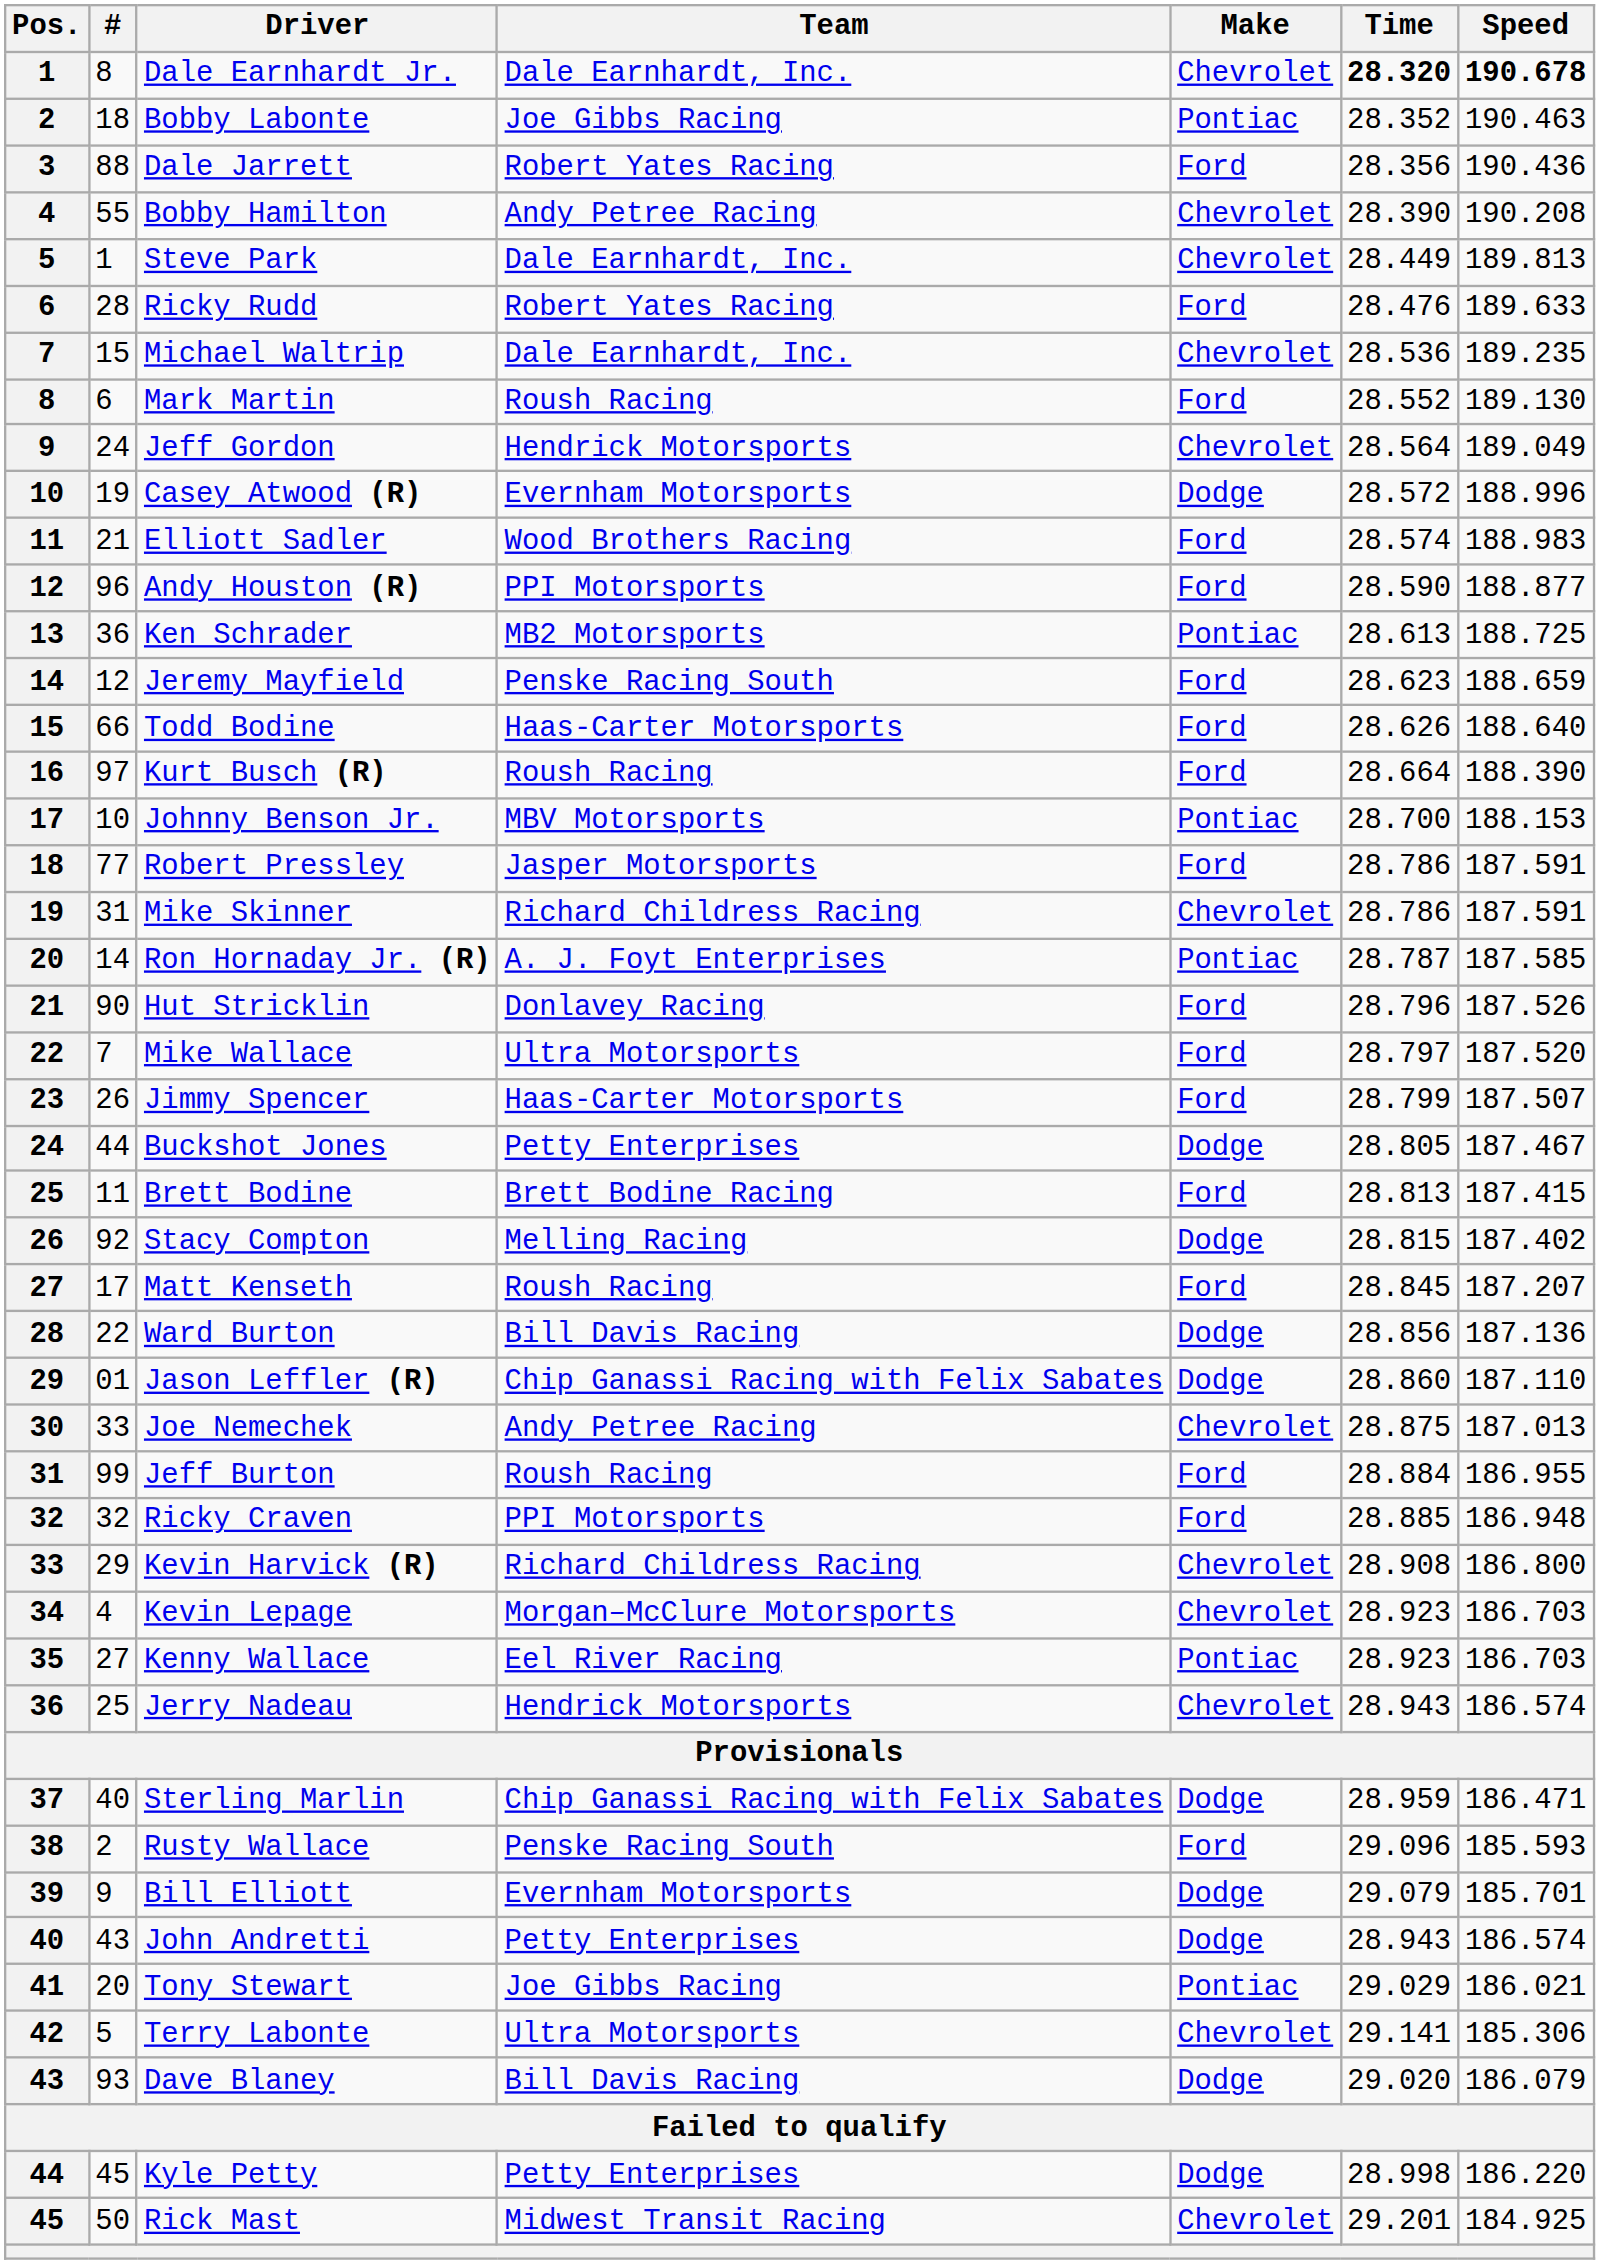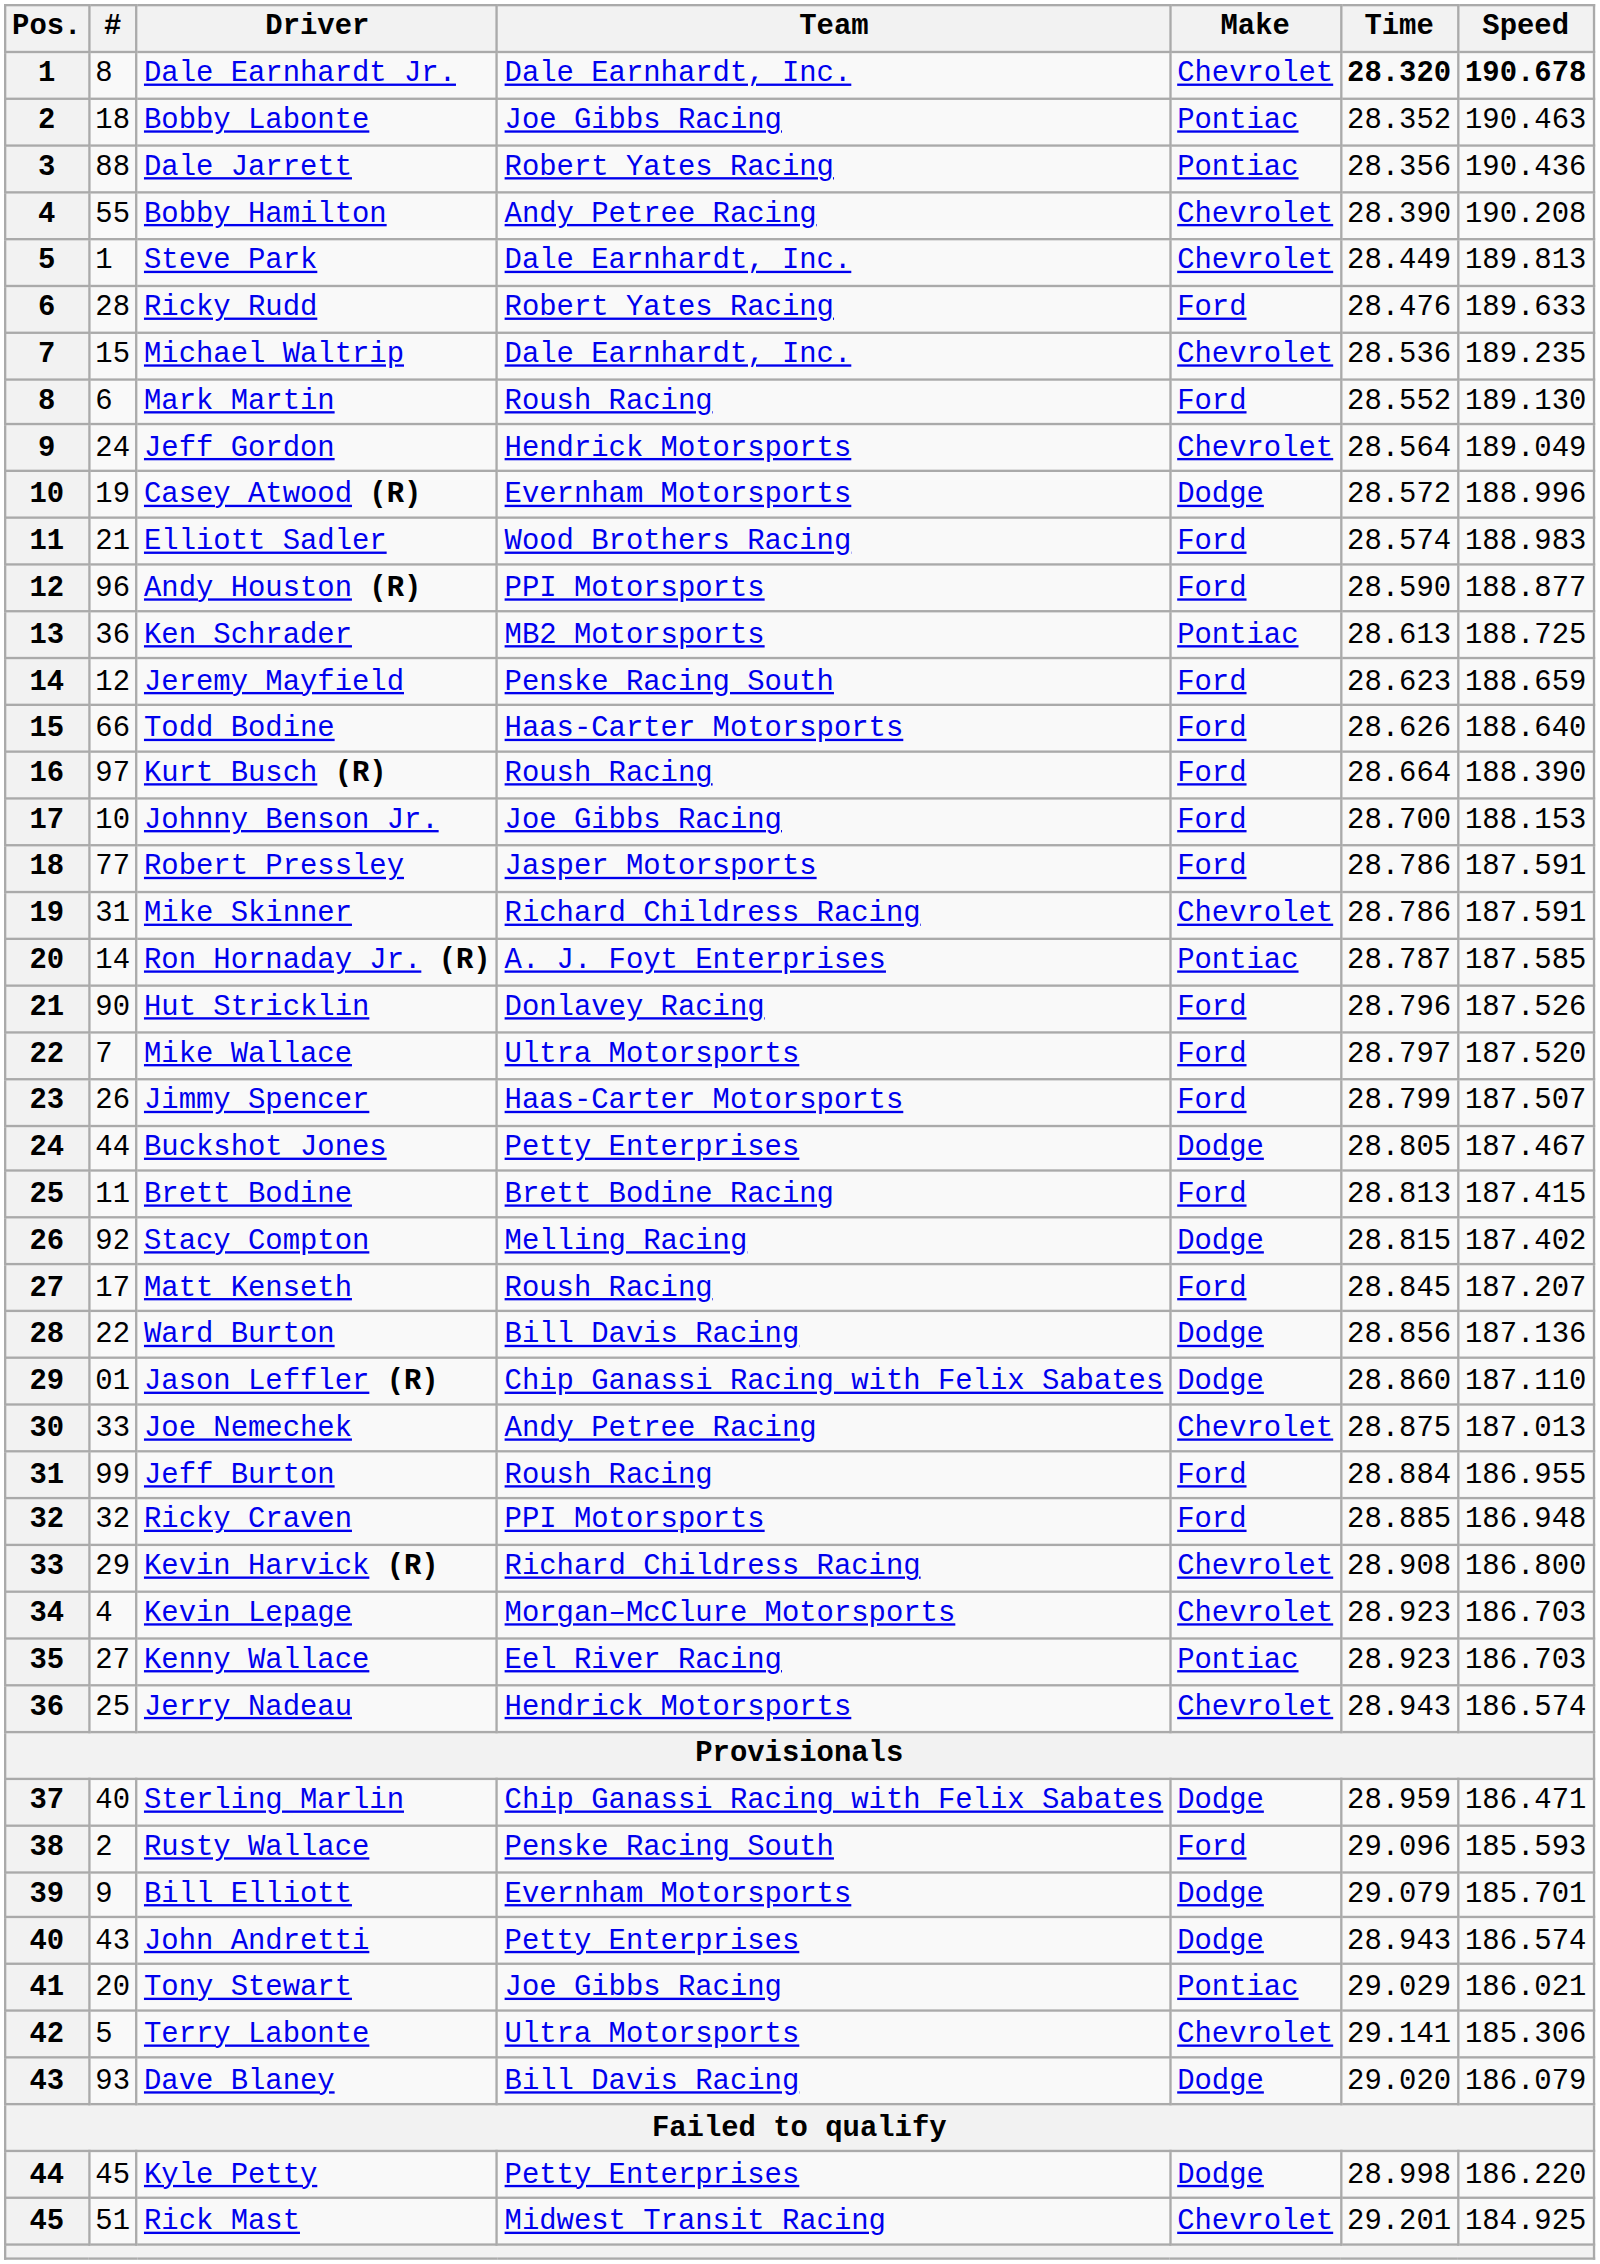Dale Jarrett | Make: Ford -> Pontiac
Johnny Benson Jr. | Team: MBV Motorsports -> Joe Gibbs Racing
Johnny Benson Jr. | Make: Pontiac -> Ford
Rick Mast | #: 50 -> 51
